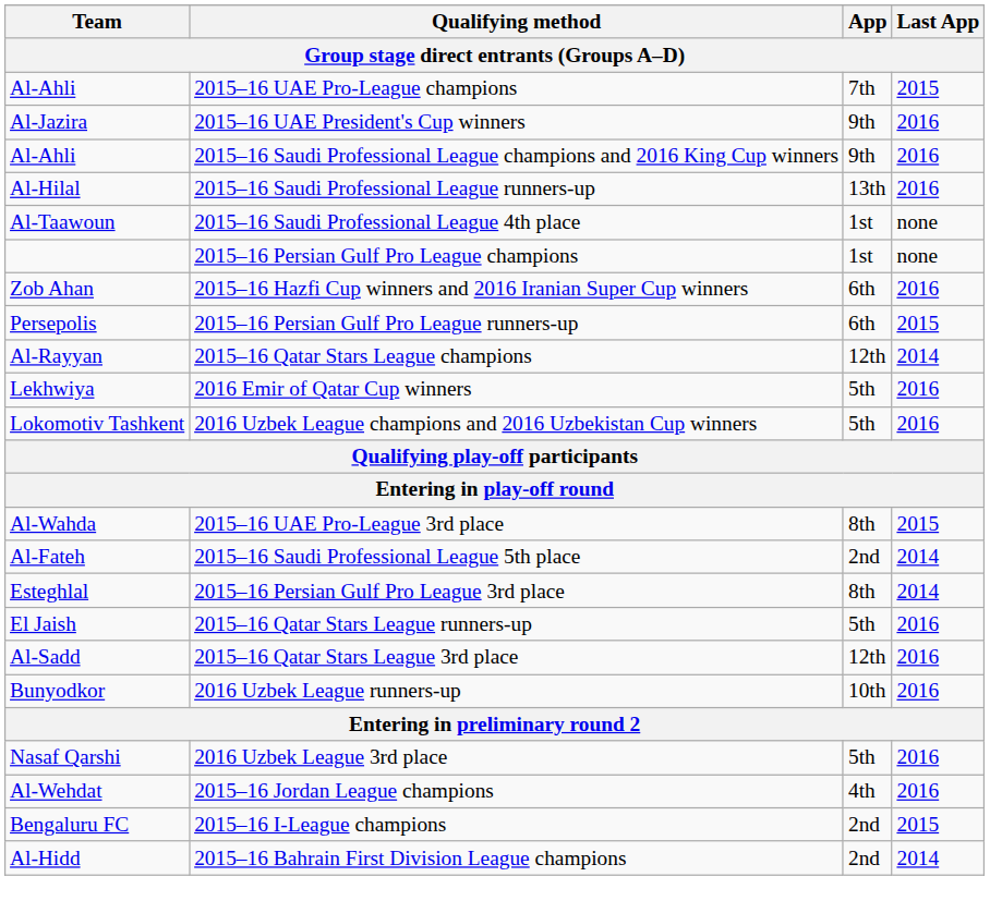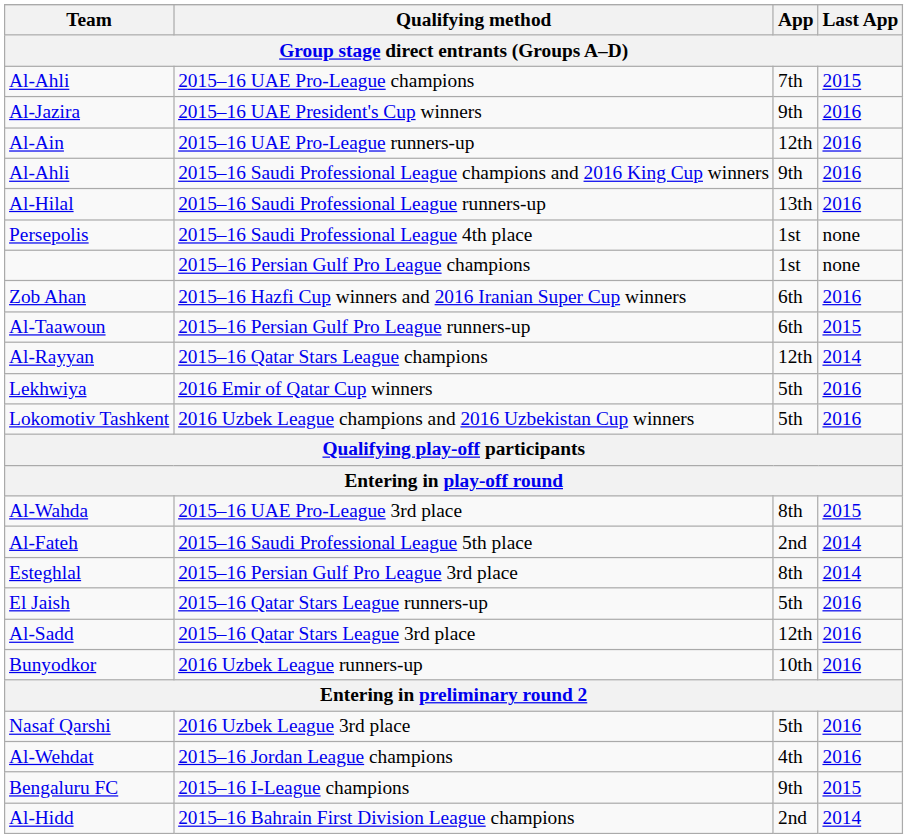+ row: Al-Ain | 2015–16 UAE Pro-League runners-up | 12th | 2016
2015–16 Saudi Professional League 4th place | Team: Al-Taawoun -> Persepolis
2015–16 Persian Gulf Pro League runners-up | Team: Persepolis -> Al-Taawoun
2015–16 I-League champions | App: 2nd -> 9th
